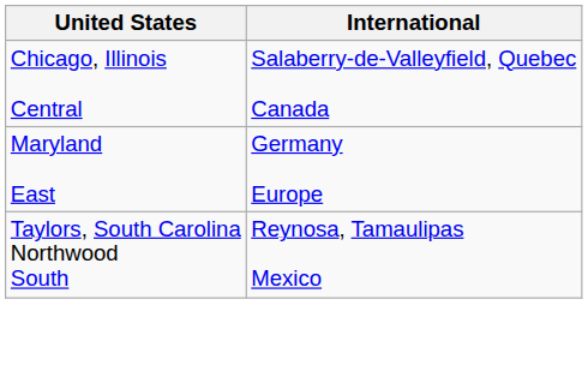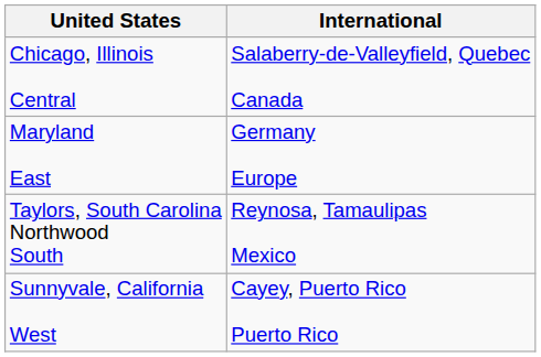+ row: Sunnyvale, California West | Cayey, Puerto Rico Puerto Rico
